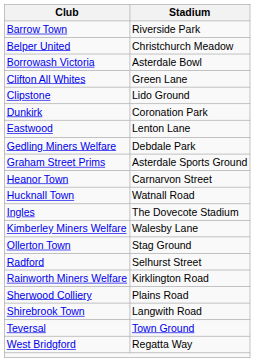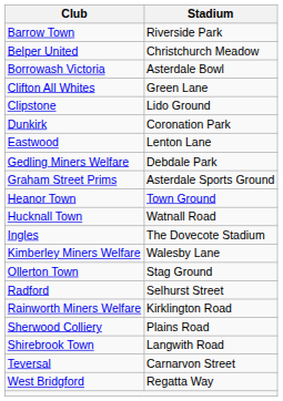Heanor Town | Stadium: Carnarvon Street -> Town Ground
Teversal | Stadium: Town Ground -> Carnarvon Street
